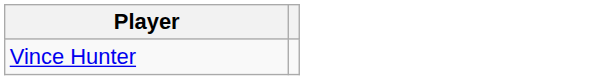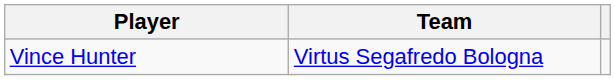+ column: Team | Virtus Segafredo Bologna
